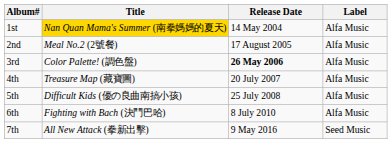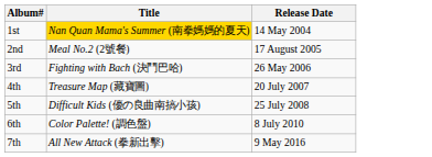- column: Label | Alfa Music | Alfa Music | Alfa Music | Alfa Music | Alfa Music | Alfa Music | Seed Music
3rd | Title: Color Palette! (調色盤) -> Fighting with Bach (決鬥巴哈)
3rd | Release Date: bold -> normal
6th | Title: Fighting with Bach (決鬥巴哈) -> Color Palette! (調色盤)
